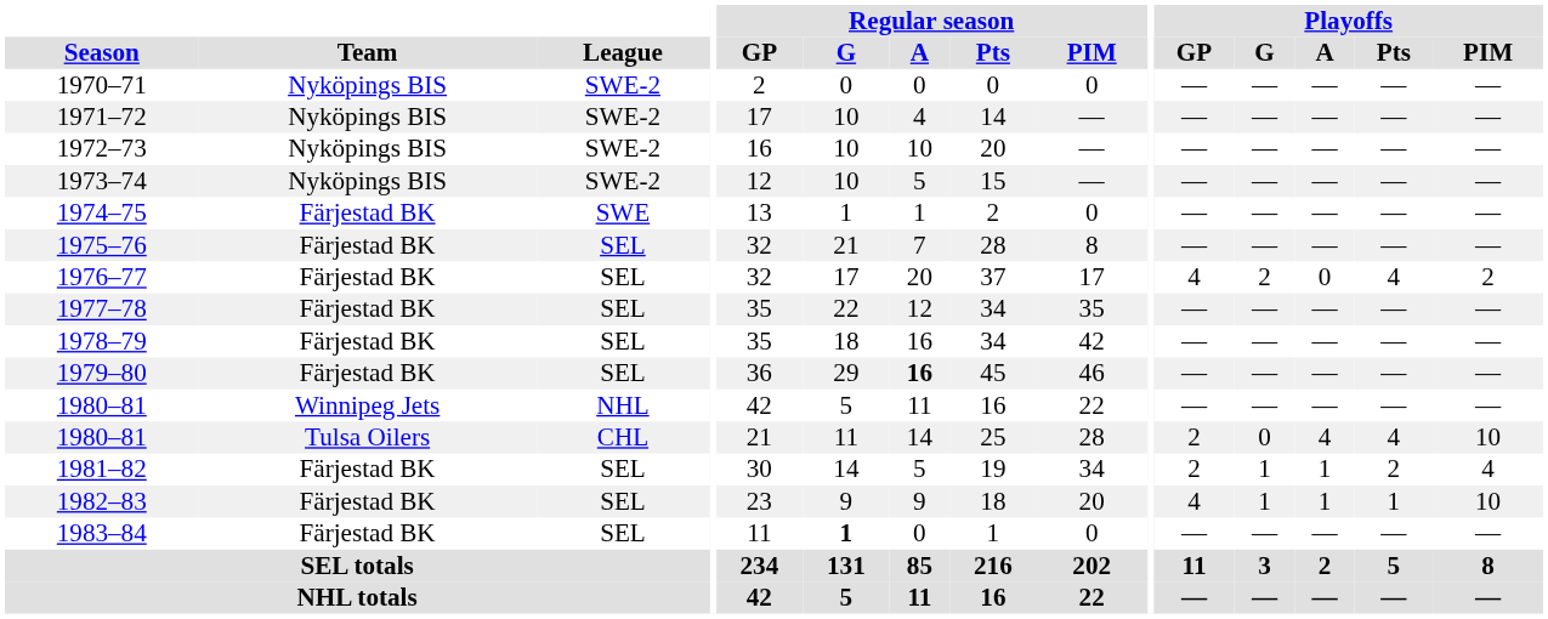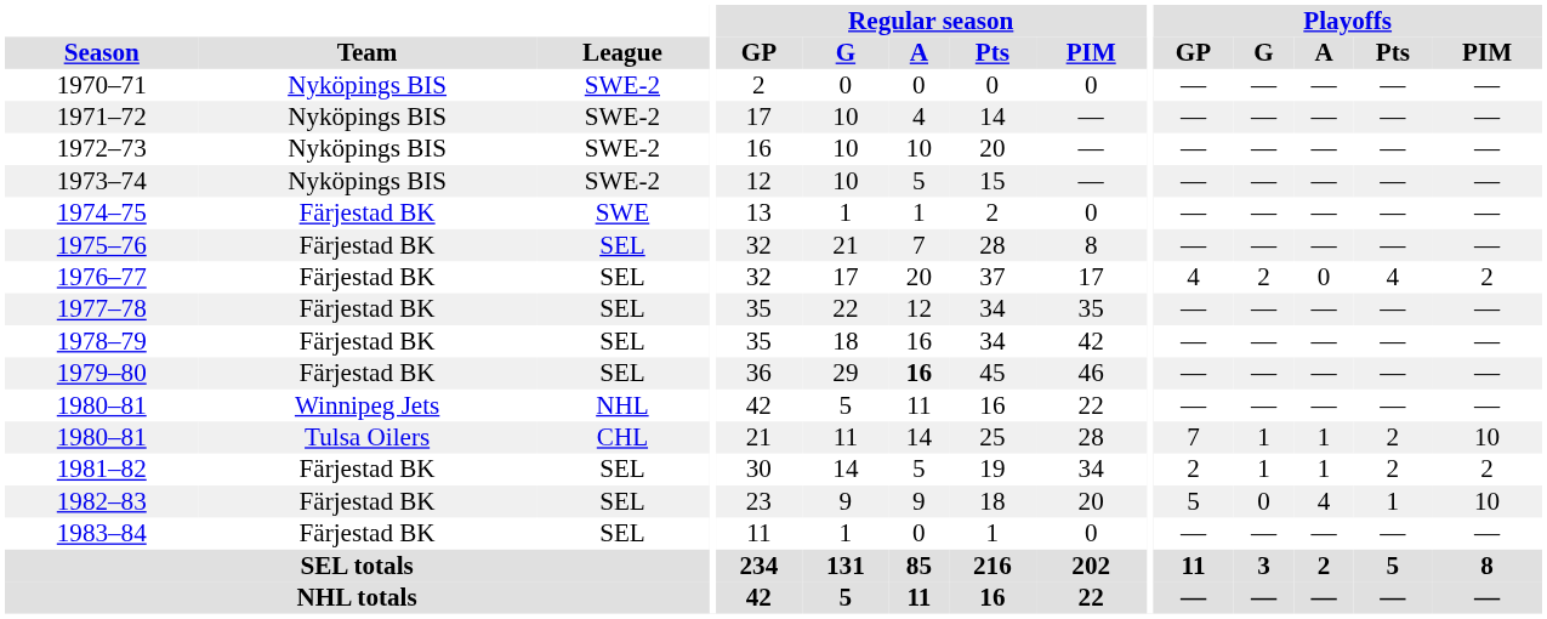1980–81 / CHL | Playoffs / GP: 2 -> 7
1980–81 / CHL | Playoffs / G: 0 -> 1
1980–81 / CHL | Playoffs / A: 4 -> 1
1980–81 / CHL | Playoffs / Pts: 4 -> 2
1981–82 | Playoffs / PIM: 4 -> 2
1982–83 | Playoffs / GP: 4 -> 5
1982–83 | Playoffs / G: 1 -> 0
1982–83 | Playoffs / A: 1 -> 4
1983–84 | Regular season / G: bold -> normal
